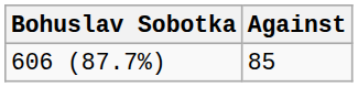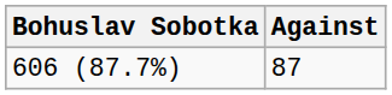606 (87.7%) | Against: 85 -> 87
